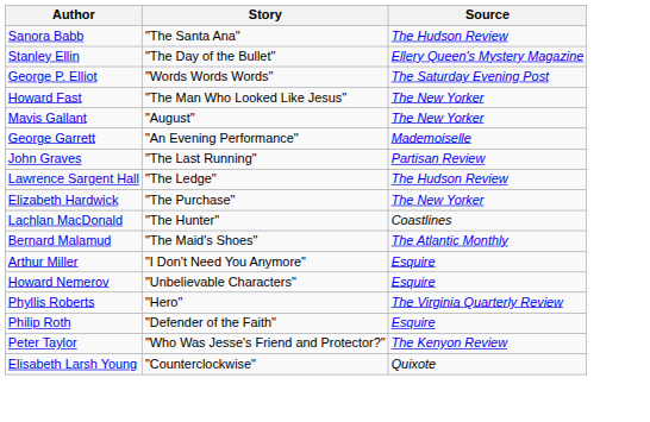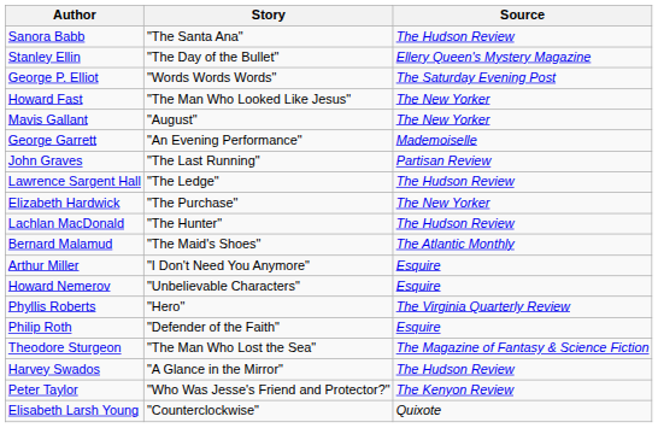Lachlan MacDonald | Source: Coastlines -> The Hudson Review
+ row: Theodore Sturgeon | "The Man Who Lost the Sea" | The Magazine of Fantasy & Science Fiction
+ row: Harvey Swados | "A Glance in the Mirror" | The Hudson Review
